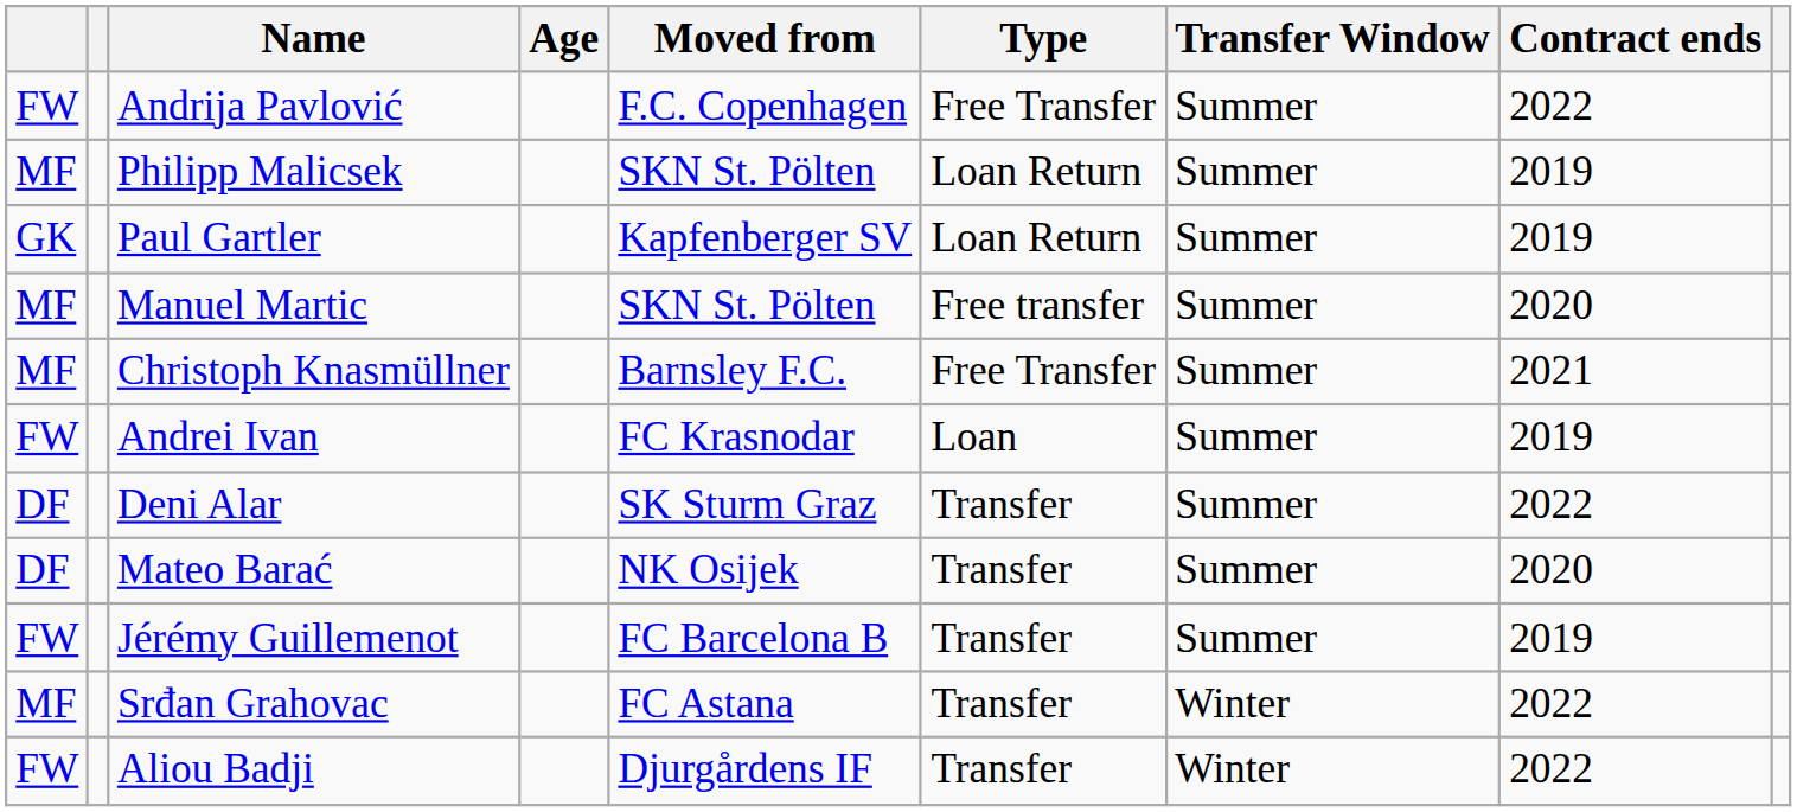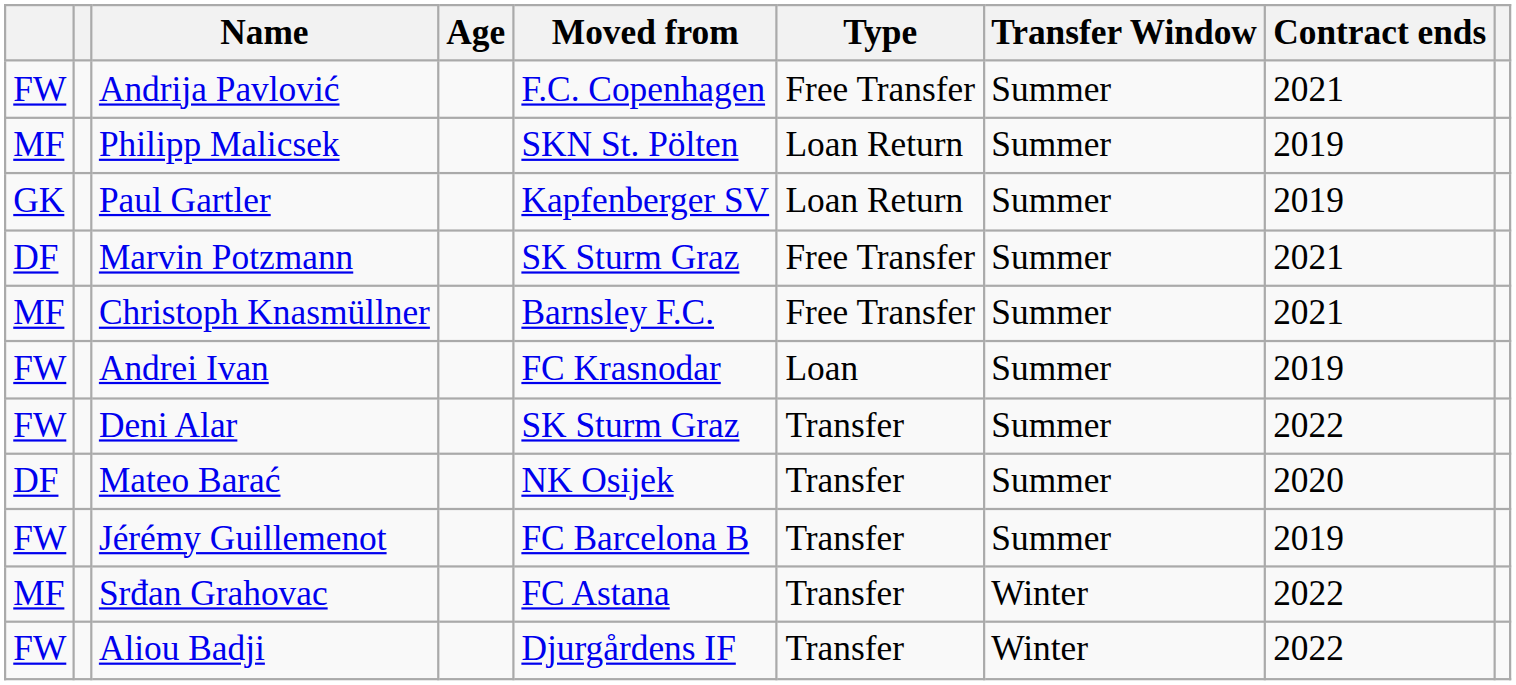Andrija Pavlović | Contract ends: 2022 -> 2021
+ row: DF | Marvin Potzmann | SK Sturm Graz | Free Transfer | Summer | 2021
- row: MF | Manuel Martic | SKN St. Pölten | Free transfer | Summer | 2020
Deni Alar | column 1: DF -> FW
